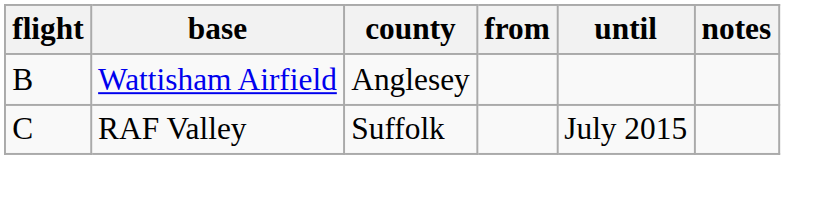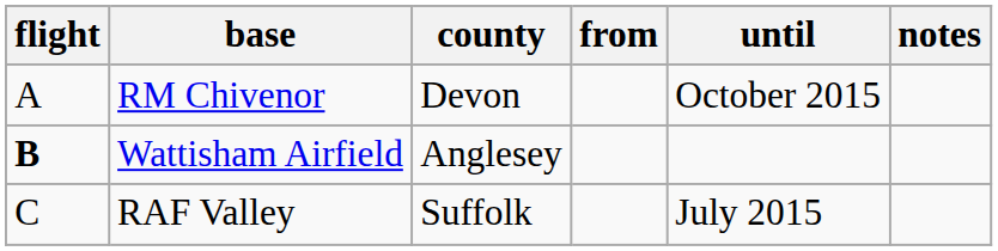+ row: A | RM Chivenor | Devon | October 2015
Wattisham Airfield | flight: normal -> bold
